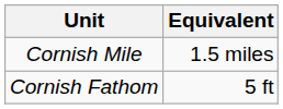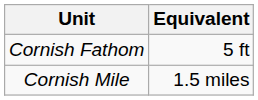rows swapped: Cornish Fathom <-> Cornish Mile
